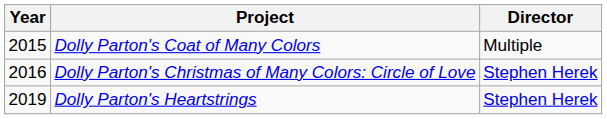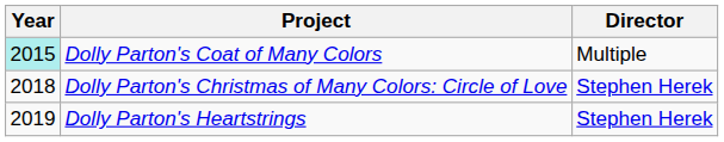Dolly Parton's Coat of Many Colors | Year: no background -> paleturquoise background
Dolly Parton's Christmas of Many Colors: Circle of Love | Year: 2016 -> 2018
